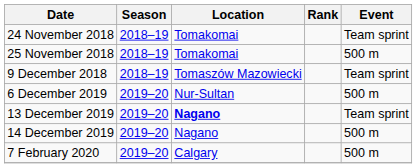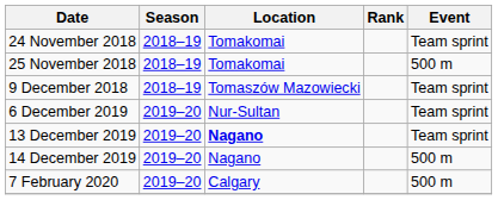6 December 2019 | Event: 500 m -> Team sprint
